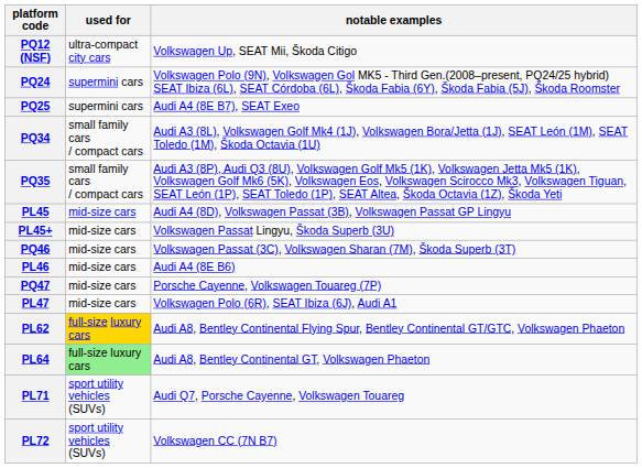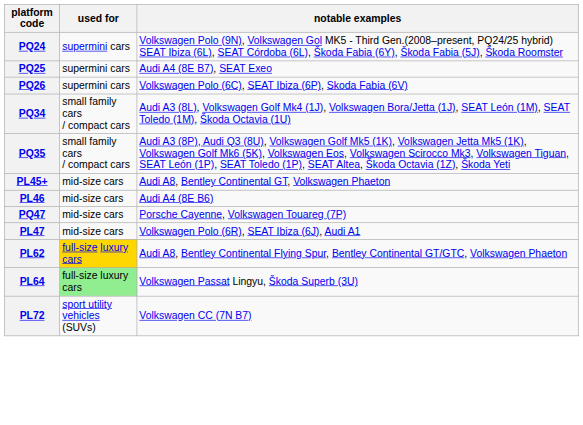- row: PQ12 (NSF) | ultra-compact city cars | Volkswagen Up, SEAT Mii, Škoda Citigo
+ row: PQ26 | supermini cars | Volkswagen Polo (6C), SEAT Ibiza (6P), Skoda Fabia (6V)
- row: PL45 | mid-size cars | Audi A4 (8D), Volkswagen Passat (3B), Volkswagen Passat GP Lingyu
PL45+ | notable examples: Volkswagen Passat Lingyu, Škoda Superb (3U) -> Audi A8, Bentley Continental GT, Volkswagen Phaeton
- row: PQ46 | mid-size cars | Volkswagen Passat (3C), Volkswagen Sharan (7M), Škoda Superb (3T)
PL64 | notable examples: Audi A8, Bentley Continental GT, Volkswagen Phaeton -> Volkswagen Passat Lingyu, Škoda Superb (3U)
- row: PL71 | sport utility vehicles (SUVs) | Audi Q7, Porsche Cayenne, Volkswagen Touareg
